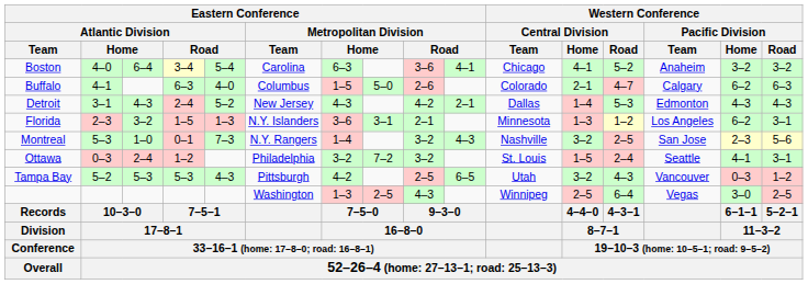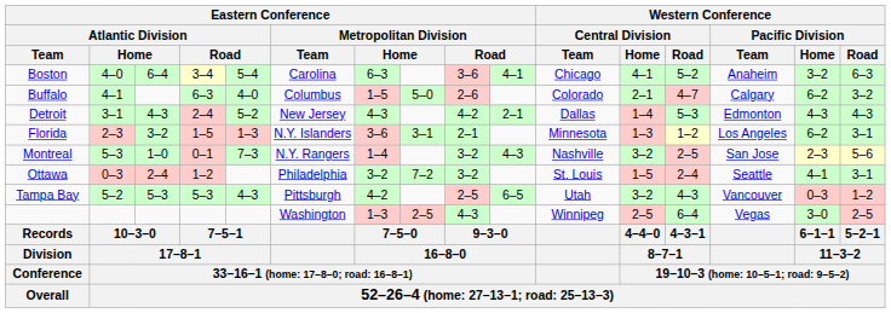Boston | Western Conference / Pacific Division / Road: 3–2 -> 6–3
Buffalo | Western Conference / Pacific Division / Road: 6–3 -> 3–2
